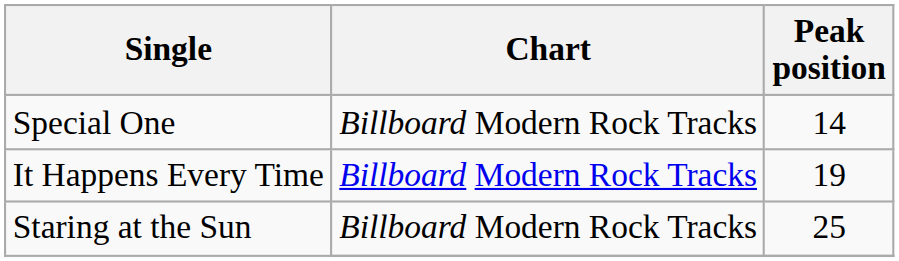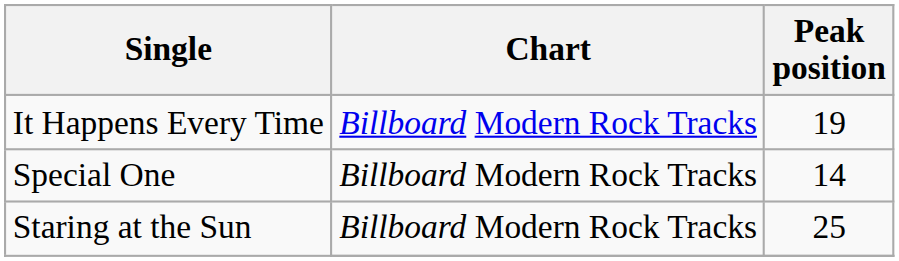rows swapped: It Happens Every Time <-> Special One
